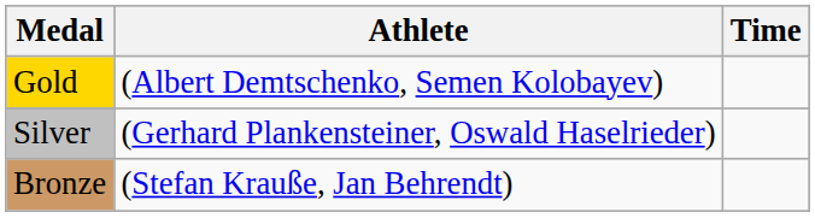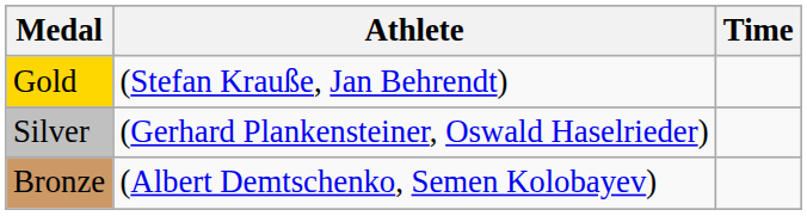Gold | Athlete: (Albert Demtschenko, Semen Kolobayev) -> (Stefan Krauße, Jan Behrendt)
Bronze | Athlete: (Stefan Krauße, Jan Behrendt) -> (Albert Demtschenko, Semen Kolobayev)
